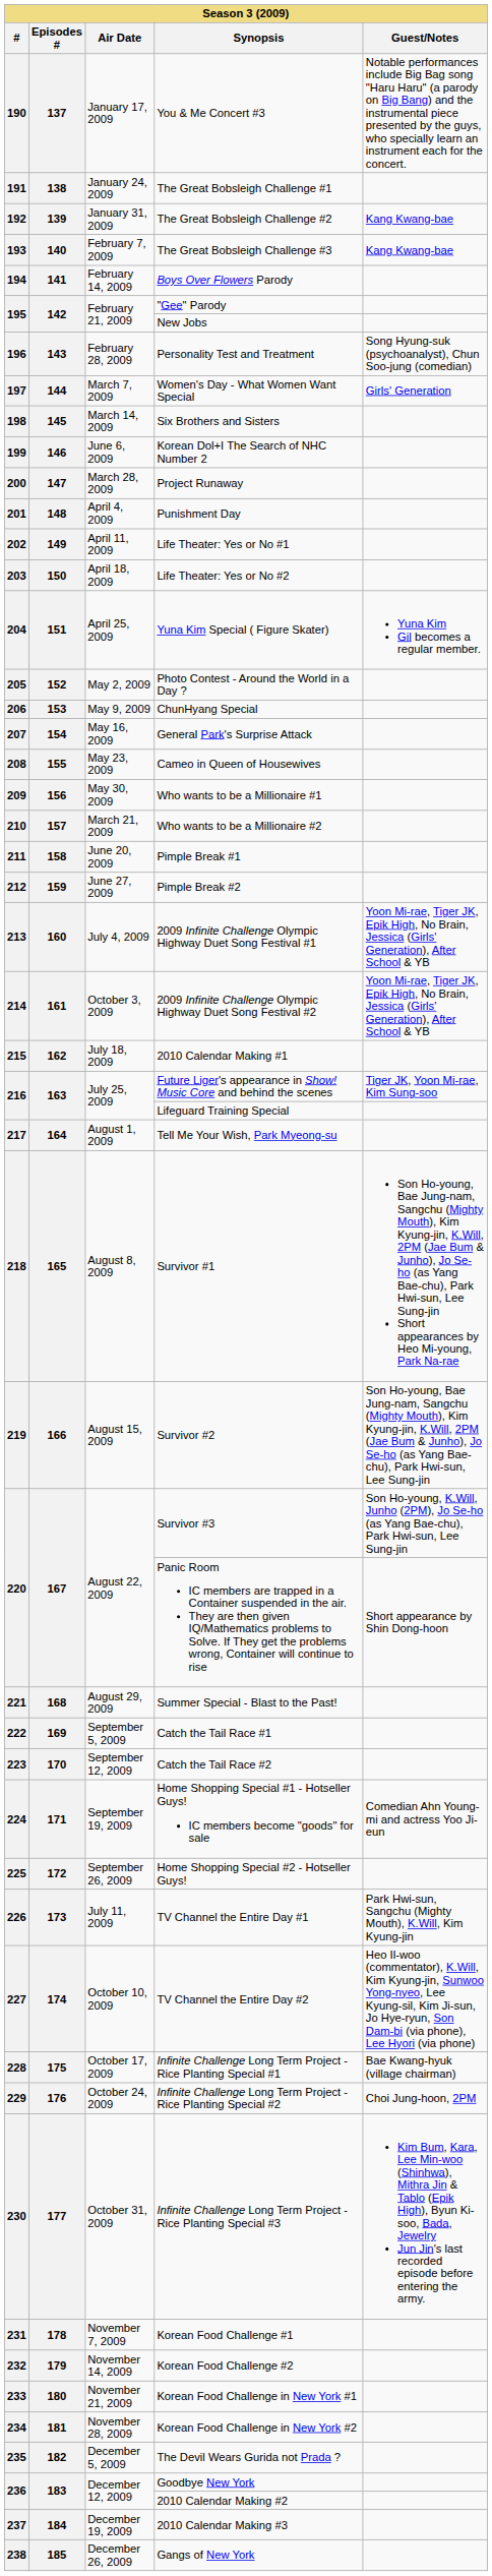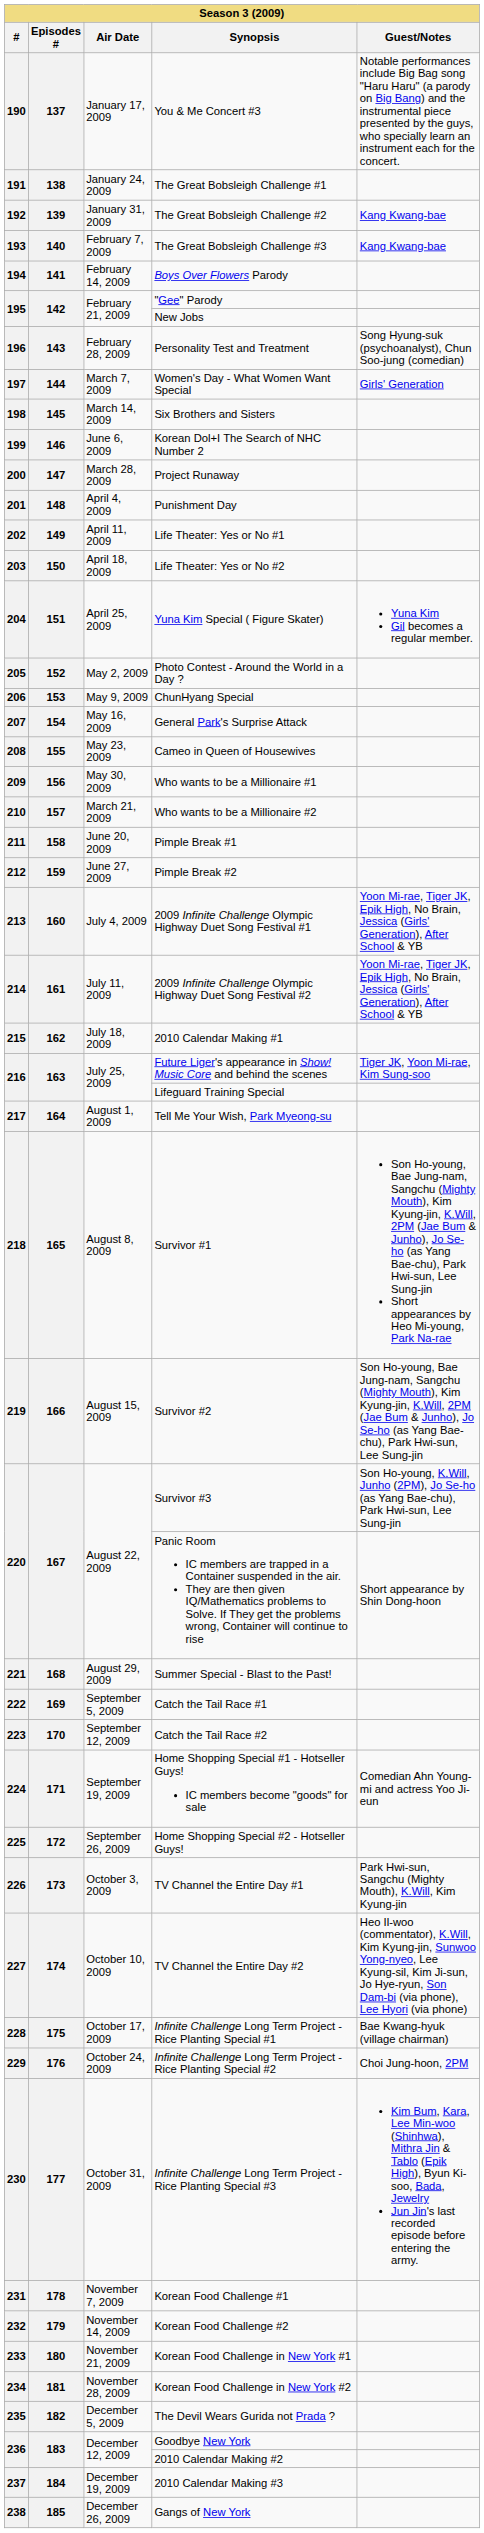214 | Air Date: October 3, 2009 -> July 11, 2009
226 | Air Date: July 11, 2009 -> October 3, 2009
